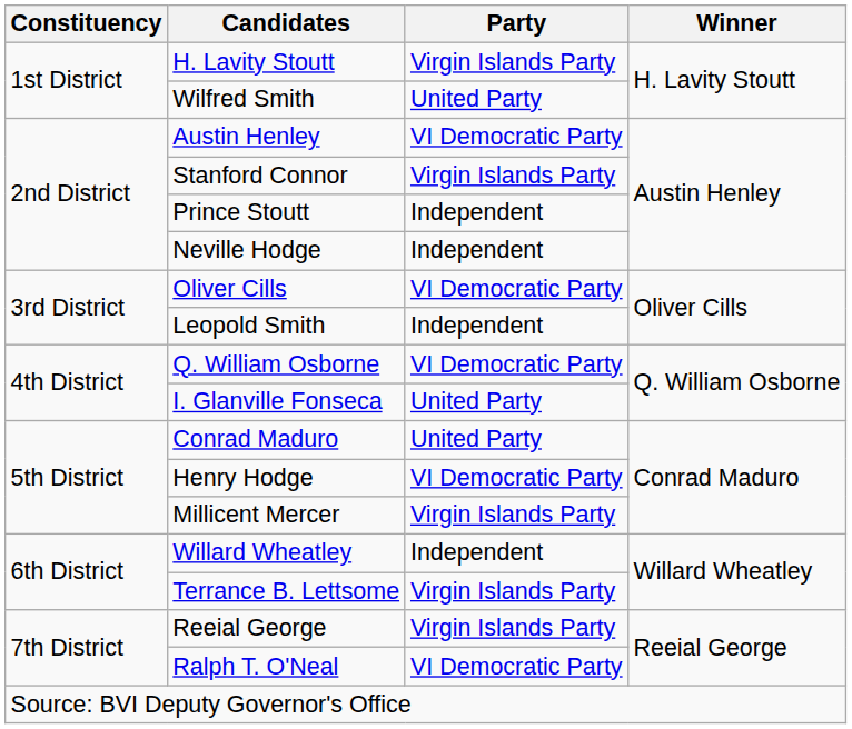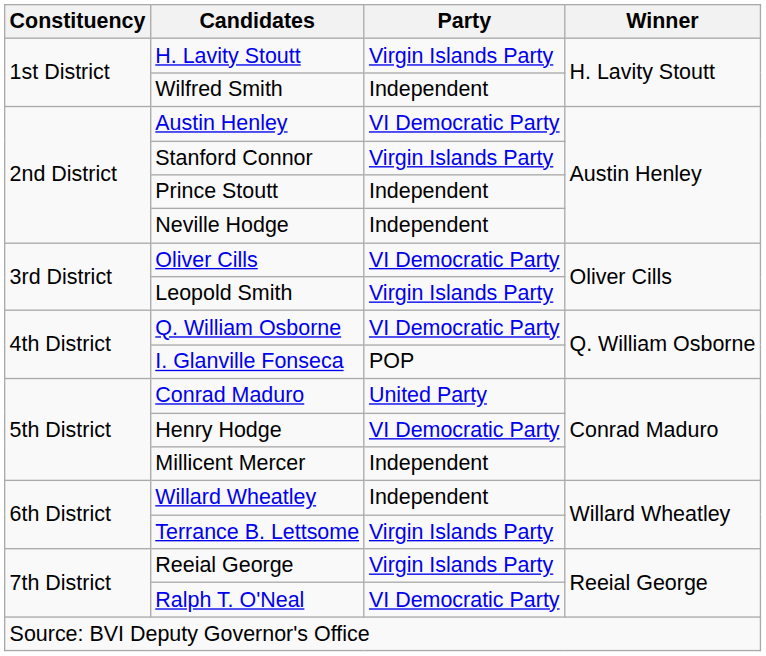Wilfred Smith | Party: United Party -> Independent
Leopold Smith | Party: Independent -> Virgin Islands Party
I. Glanville Fonseca | Party: United Party -> POP
Millicent Mercer | Party: Virgin Islands Party -> Independent
